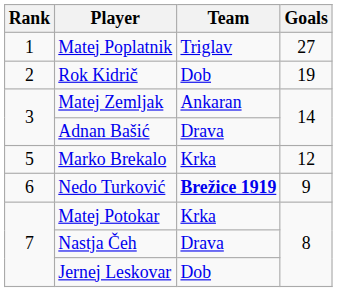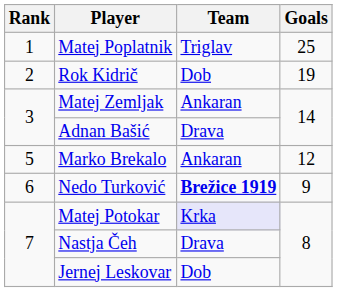Matej Poplatnik | Goals: 27 -> 25
Marko Brekalo | Team: Krka -> Ankaran
Matej Potokar | Team: no background -> lavender background
